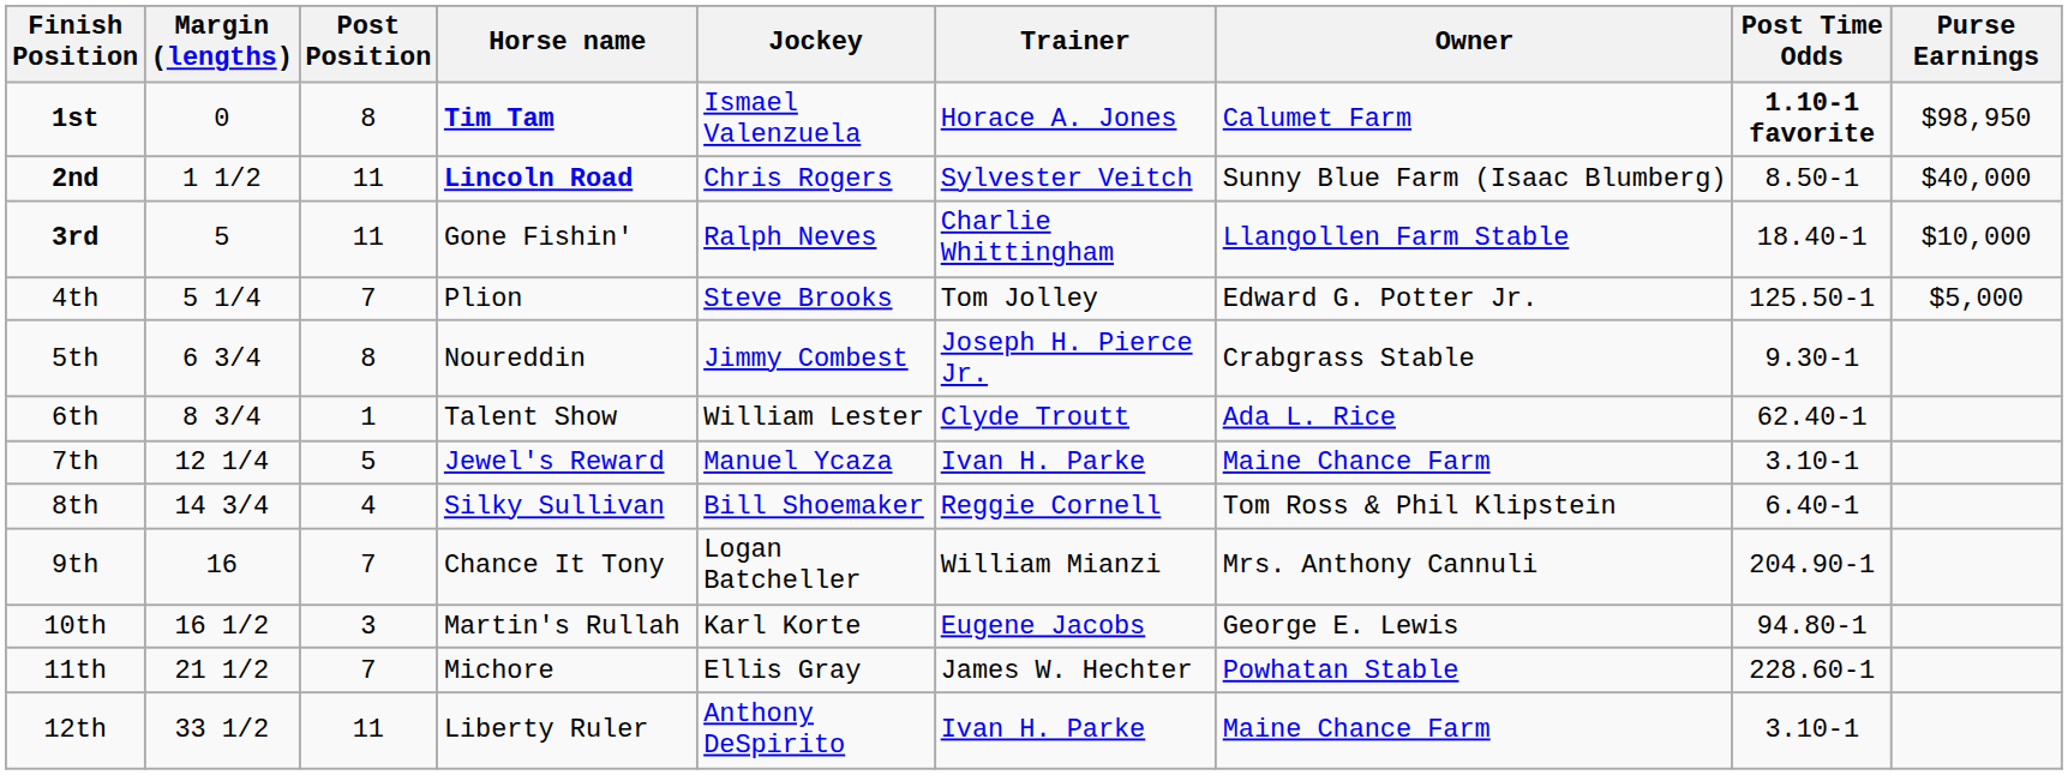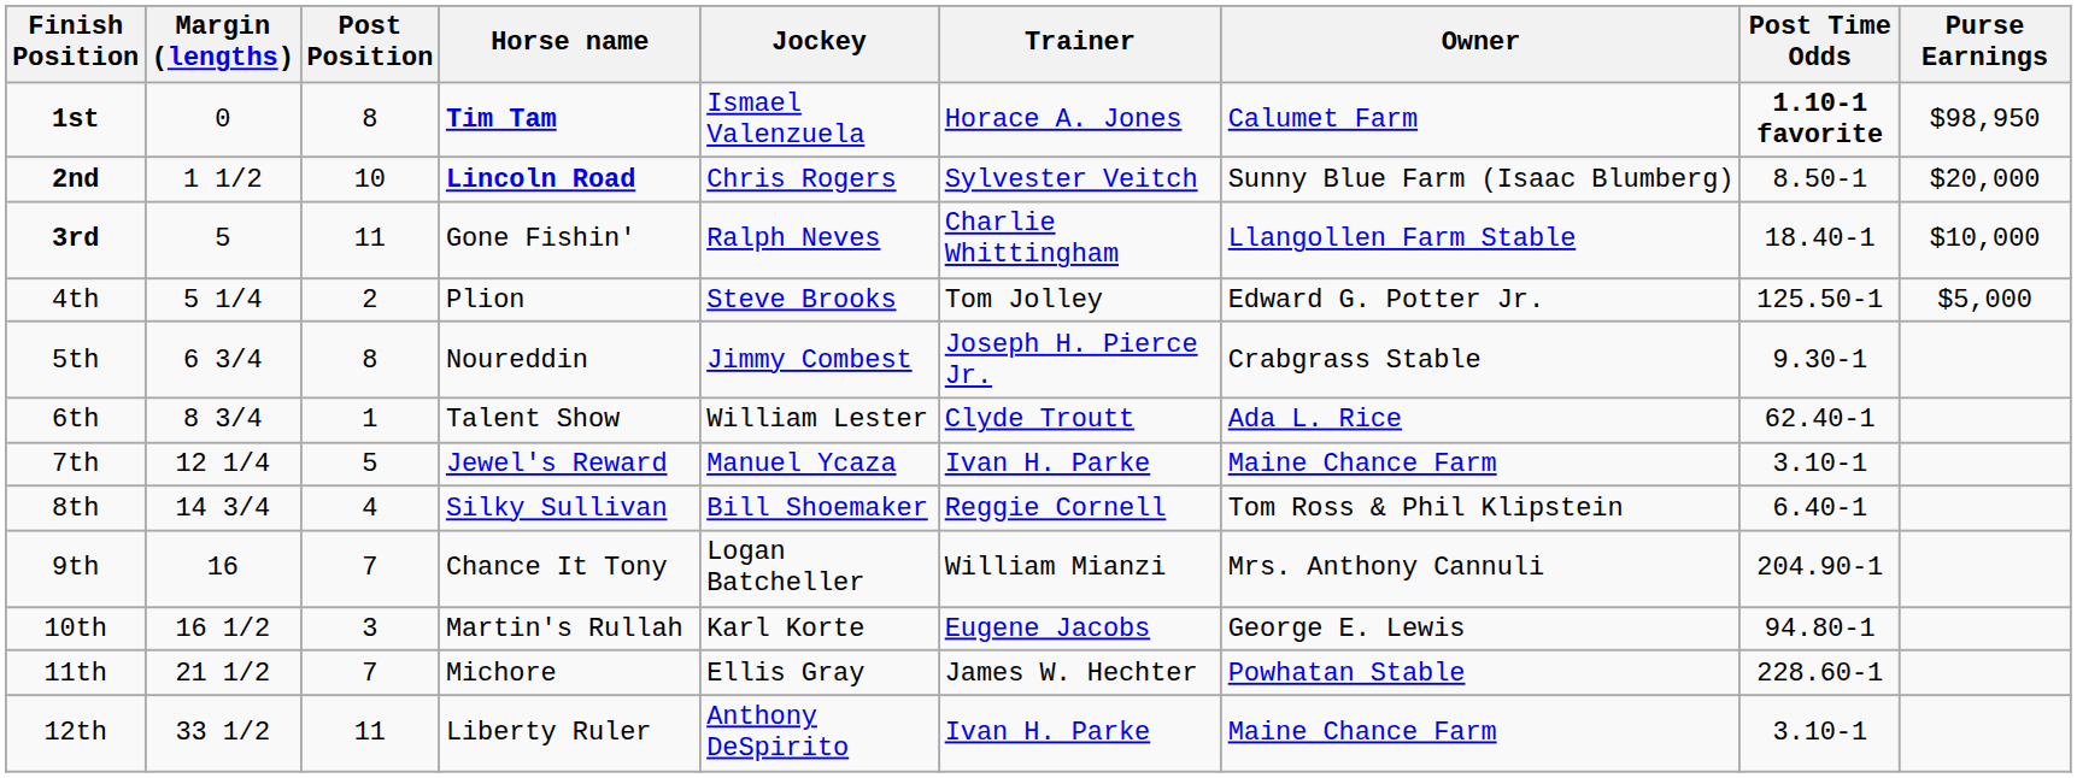2nd | Post Position: 11 -> 10
2nd | Purse Earnings: $40,000 -> $20,000
4th | Post Position: 7 -> 2
